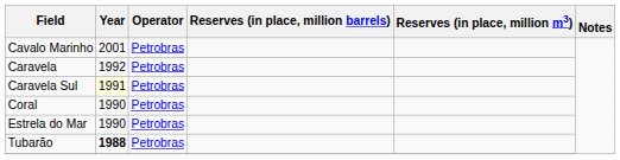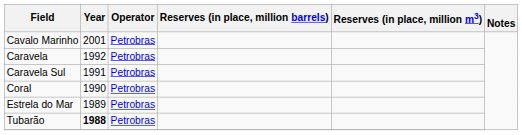Caravela Sul | Year: lightyellow background -> no background
Estrela do Mar | Year: 1990 -> 1989
